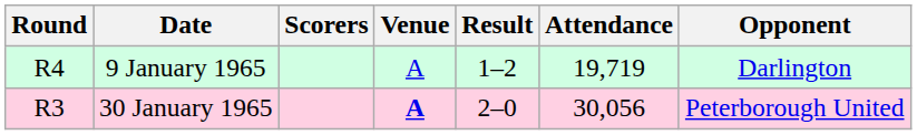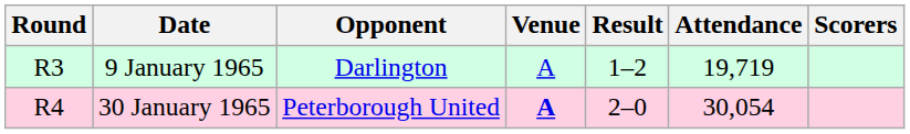columns swapped: Opponent <-> Scorers
9 January 1965 | Round: R4 -> R3
30 January 1965 | Round: R3 -> R4
30 January 1965 | Attendance: 30,056 -> 30,054
